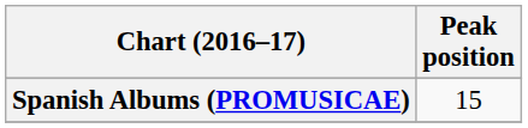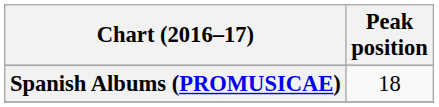Spanish Albums (PROMUSICAE) | Peak position: 15 -> 18
